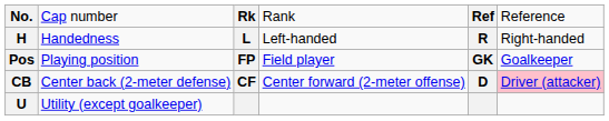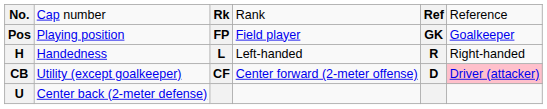rows swapped: H <-> Pos
CB | column 2: Center back (2-meter defense) -> Utility (except goalkeeper)
U | column 2: Utility (except goalkeeper) -> Center back (2-meter defense)
